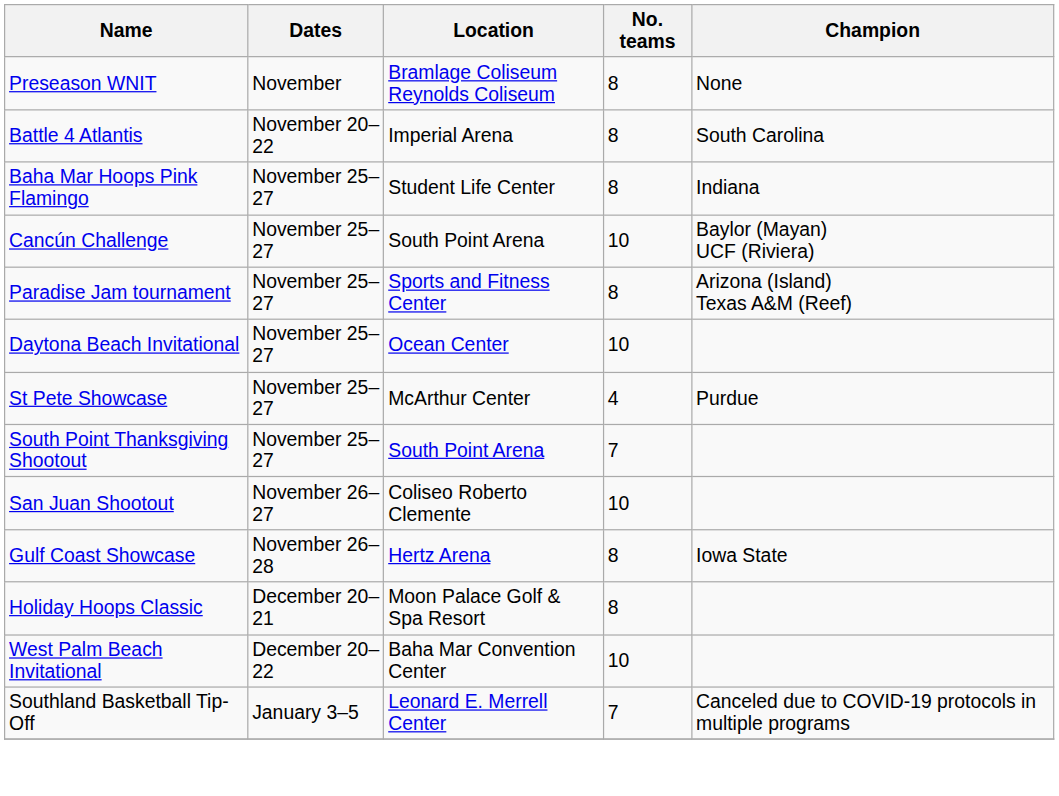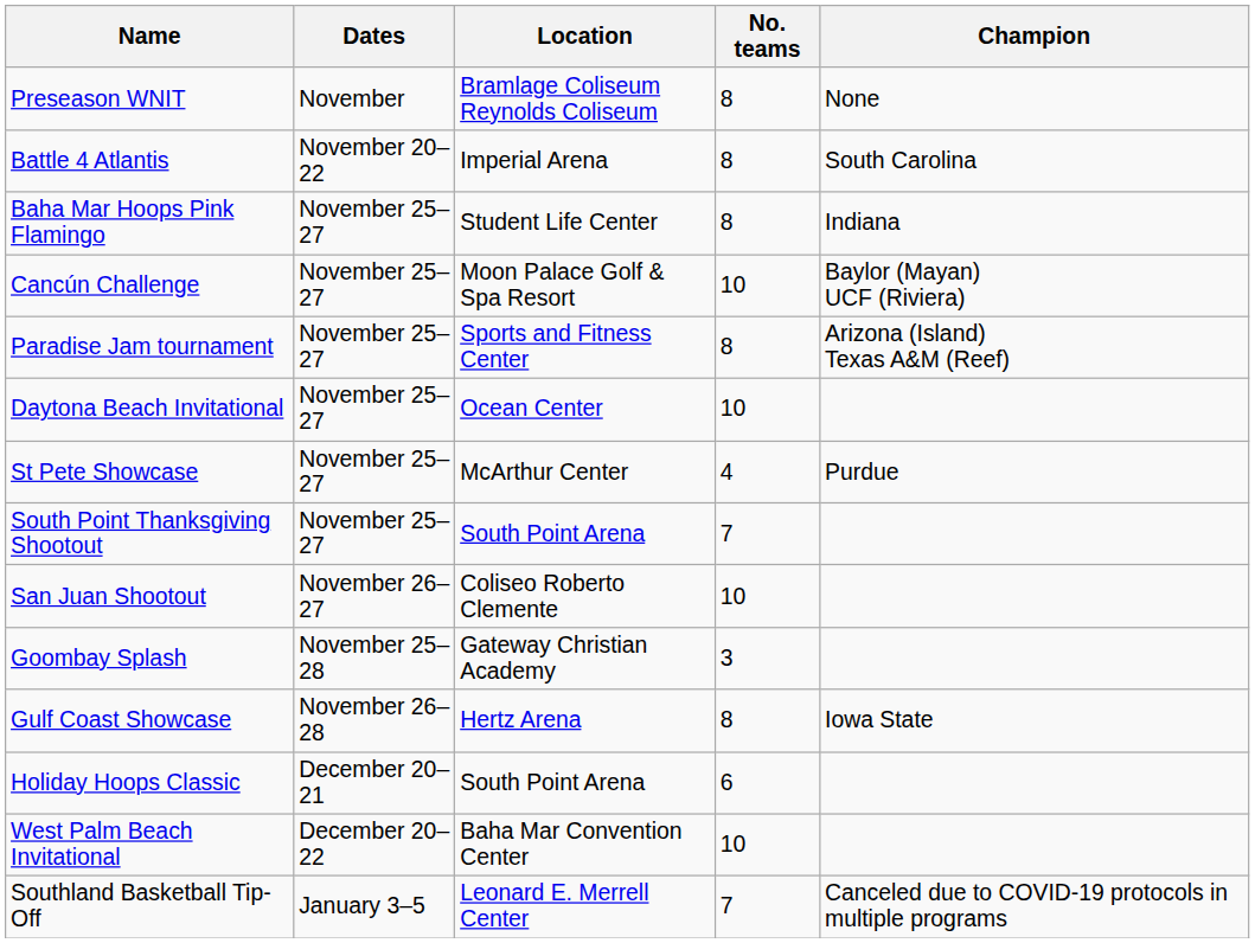Cancún Challenge | Location: South Point Arena -> Moon Palace Golf & Spa Resort
+ row: Goombay Splash | November 25–28 | Gateway Christian Academy | 3
Holiday Hoops Classic | Location: Moon Palace Golf & Spa Resort -> South Point Arena
Holiday Hoops Classic | No. teams: 8 -> 6
